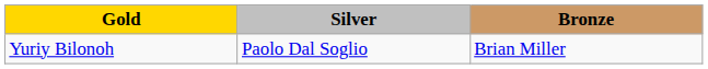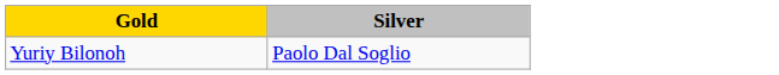- column: Bronze | Brian Miller
